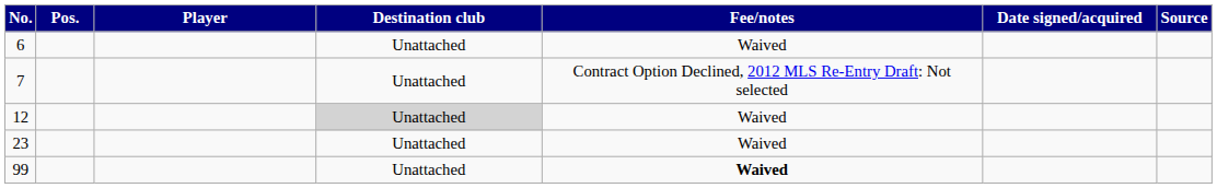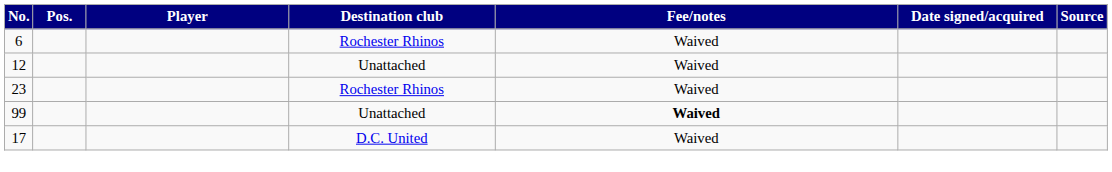6 | Destination club: Unattached -> Rochester Rhinos
- row: 7 | Unattached | Contract Option Declined, 2012 MLS Re-Entry Draft: Not selected
12 | Destination club: lightgrey background -> no background
23 | Destination club: Unattached -> Rochester Rhinos
+ row: 17 | D.C. United | Waived
